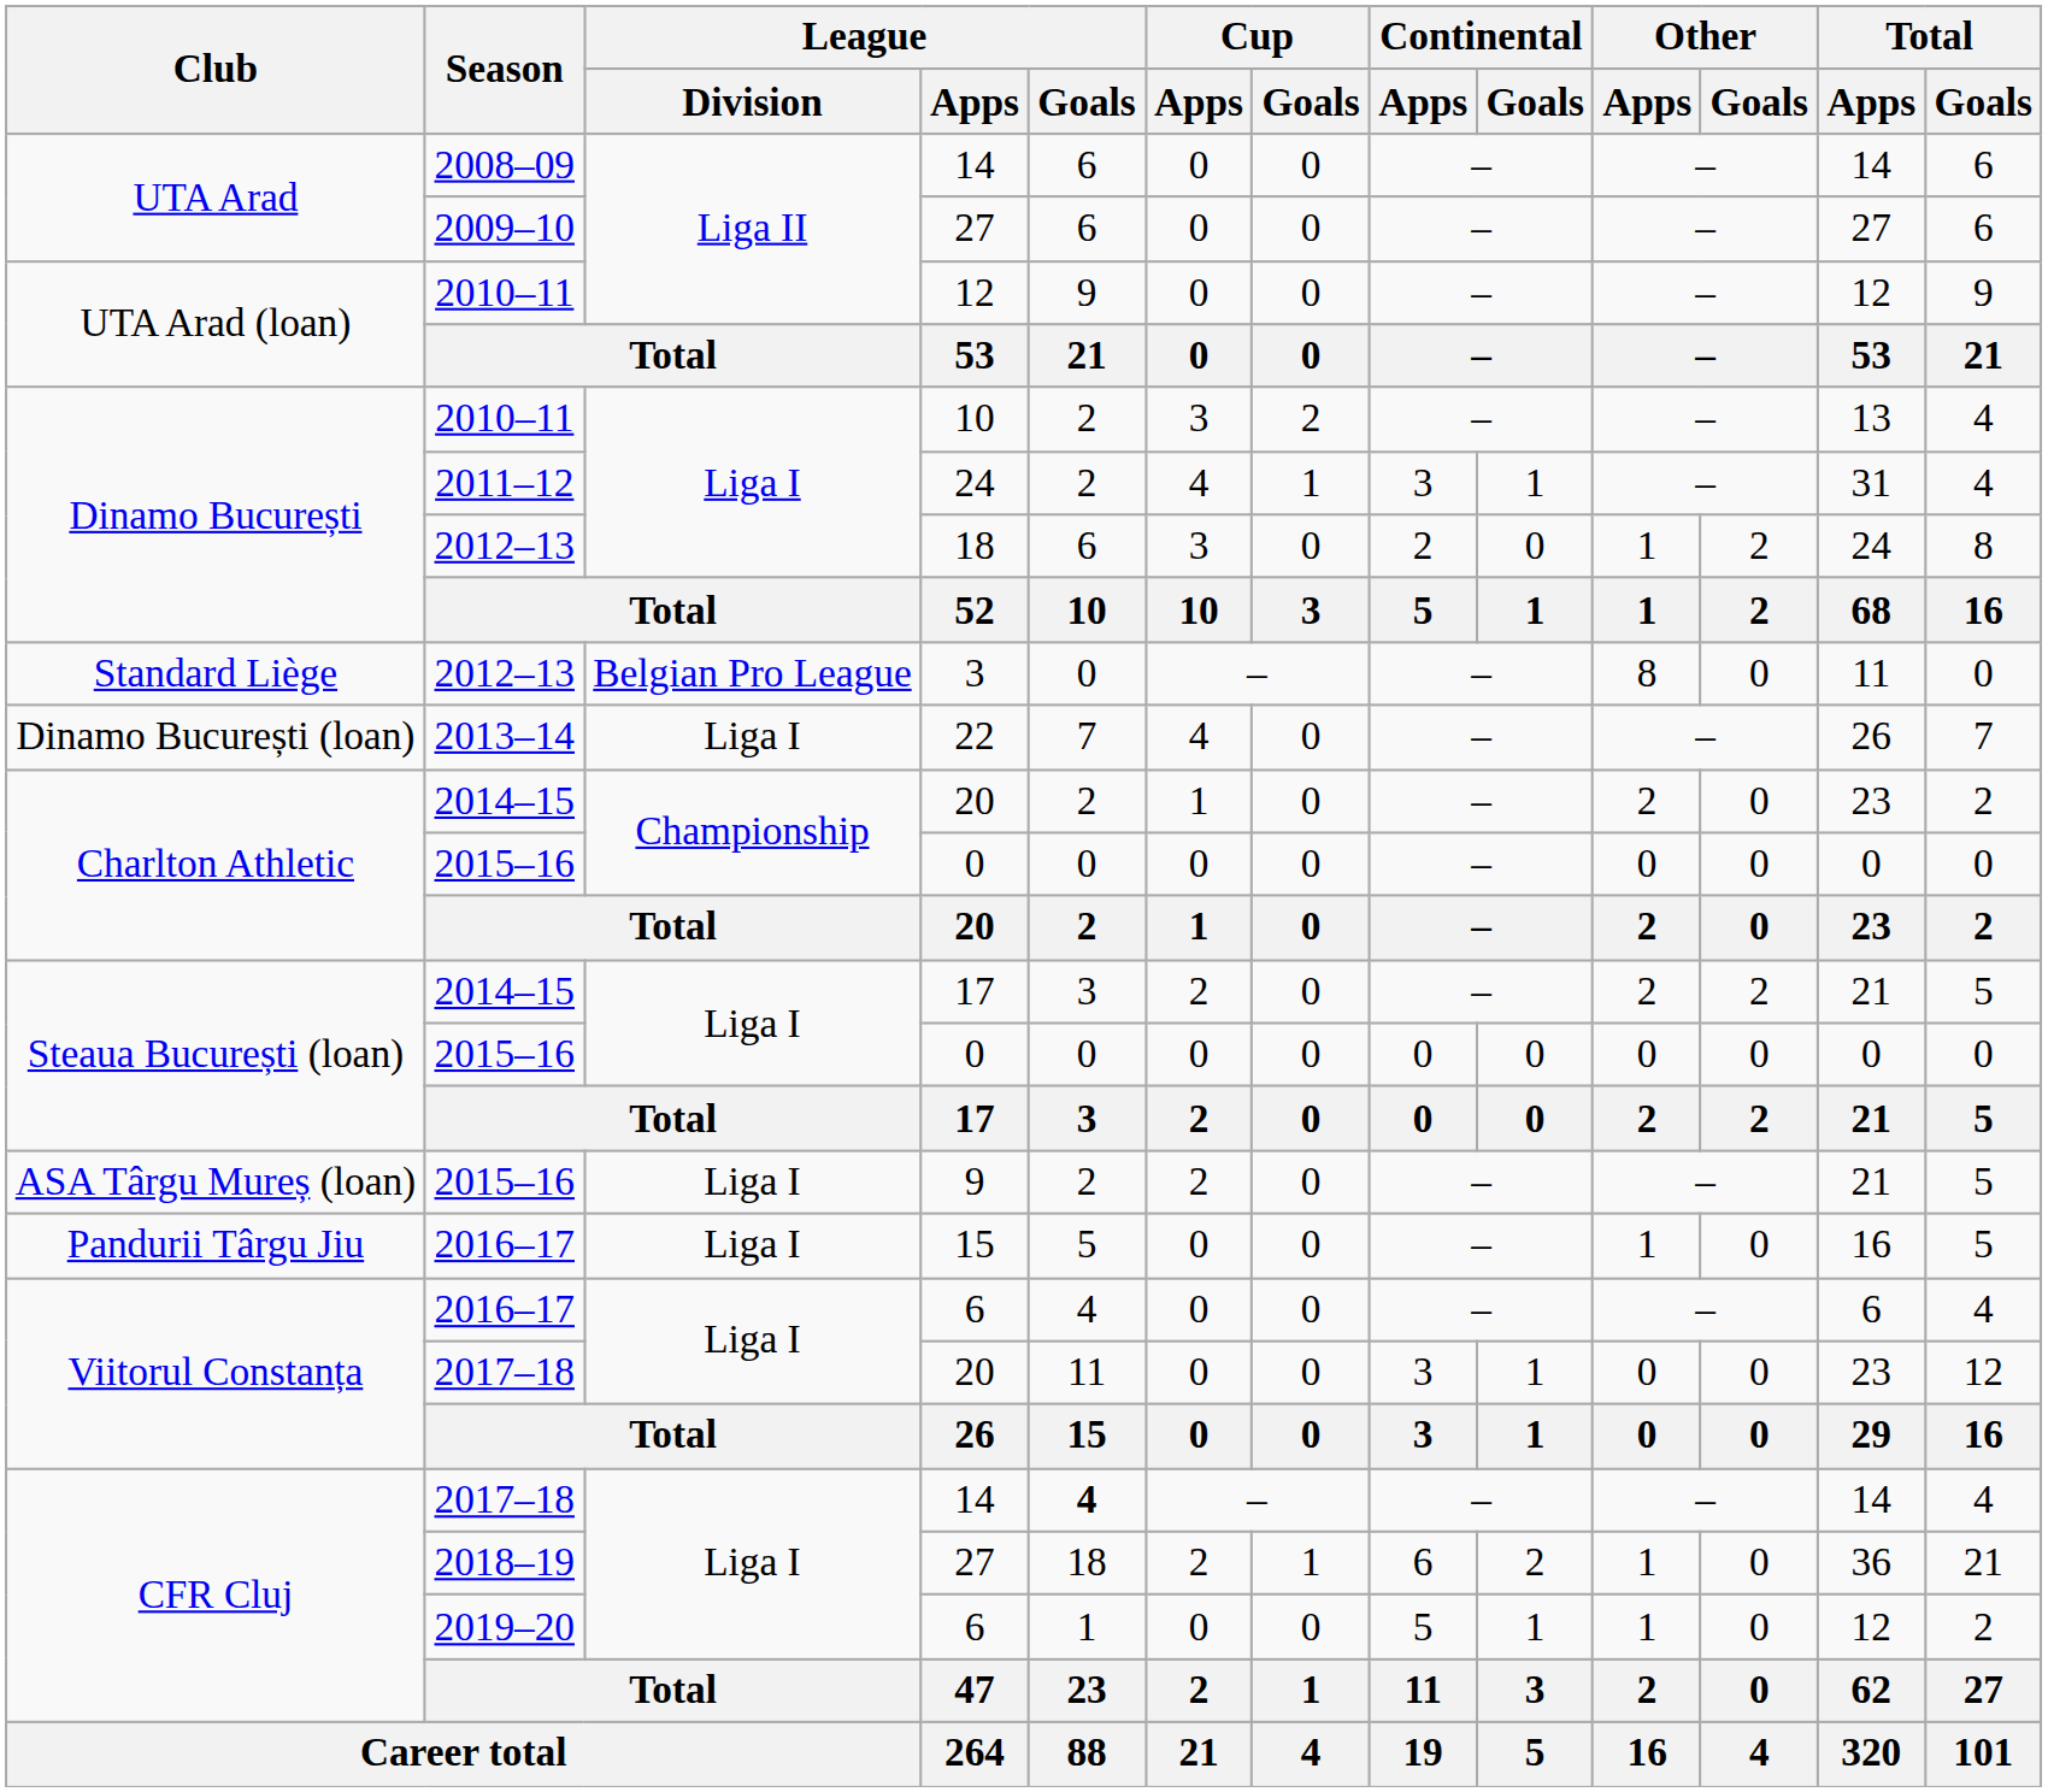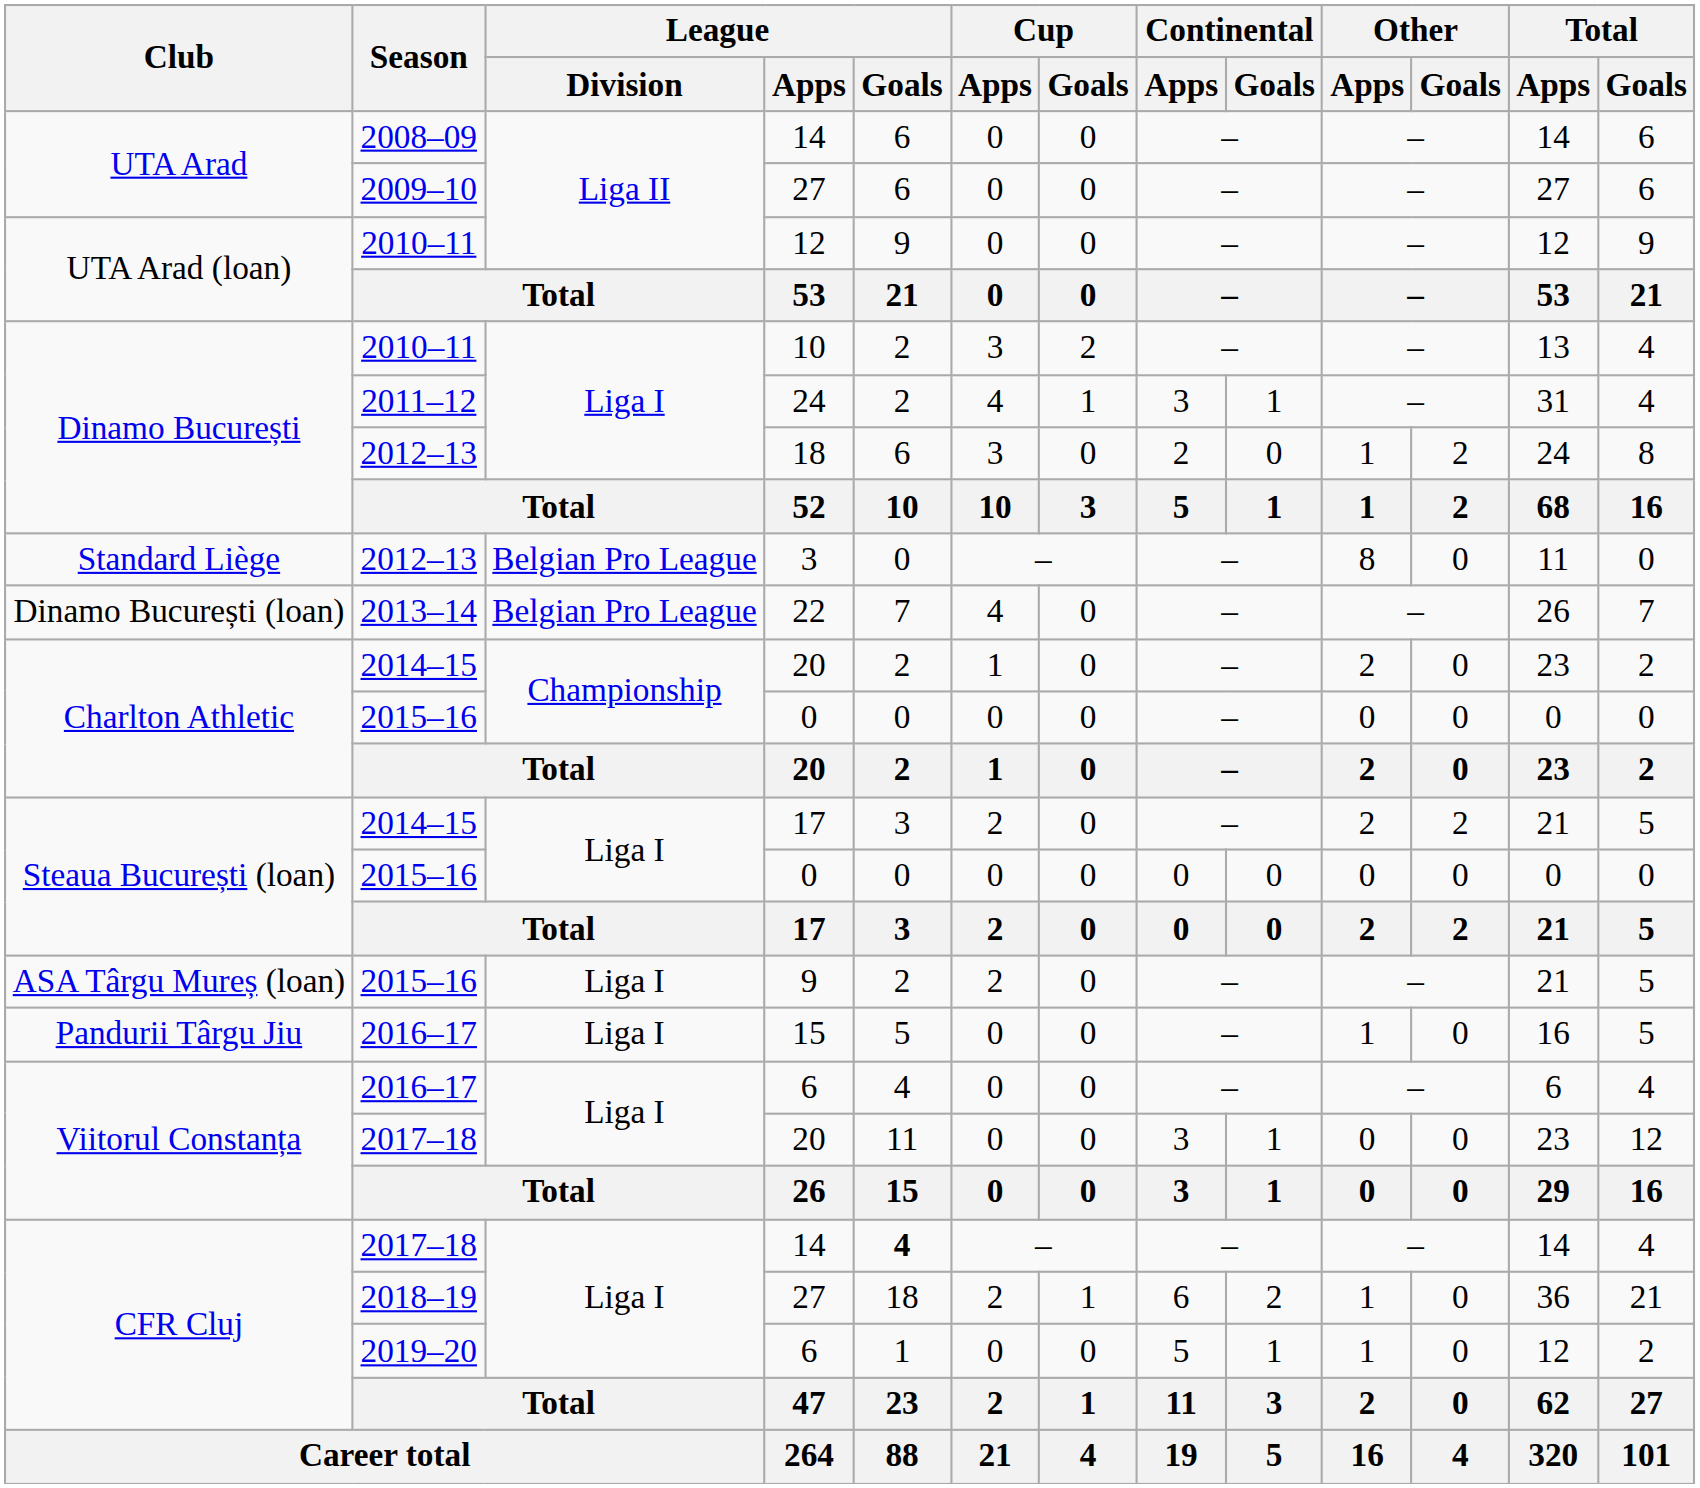22 | League / Division: Liga I -> Belgian Pro League
